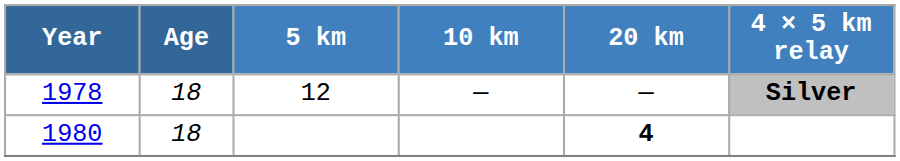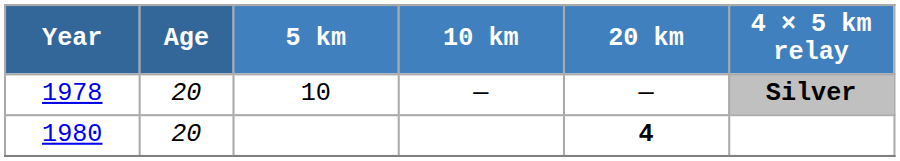1978 | Age: 18 -> 20
1978 | 5 km: 12 -> 10
1980 | Age: 18 -> 20
